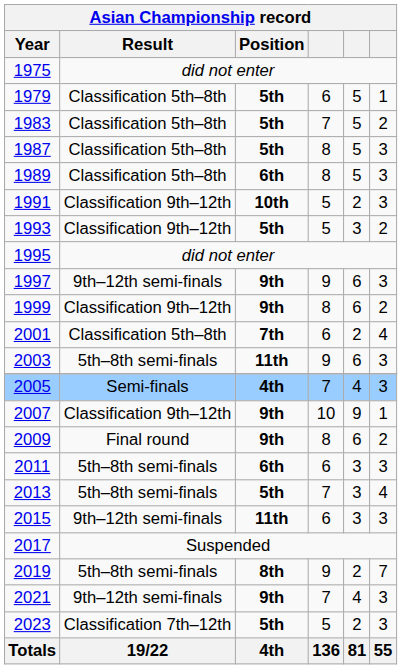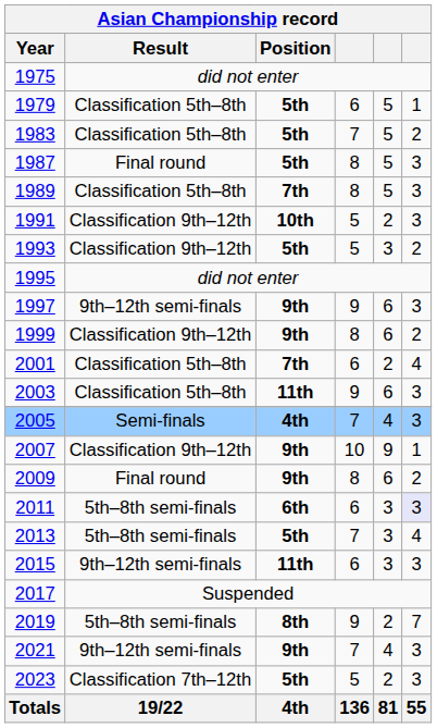1987 | Asian Championship record / Result: Classification 5th–8th -> Final round
1989 | Asian Championship record / Position: 6th -> 7th
2003 | Asian Championship record / Result: 5th–8th semi-finals -> Classification 5th–8th
2011 | column 6: no background -> lavender background
